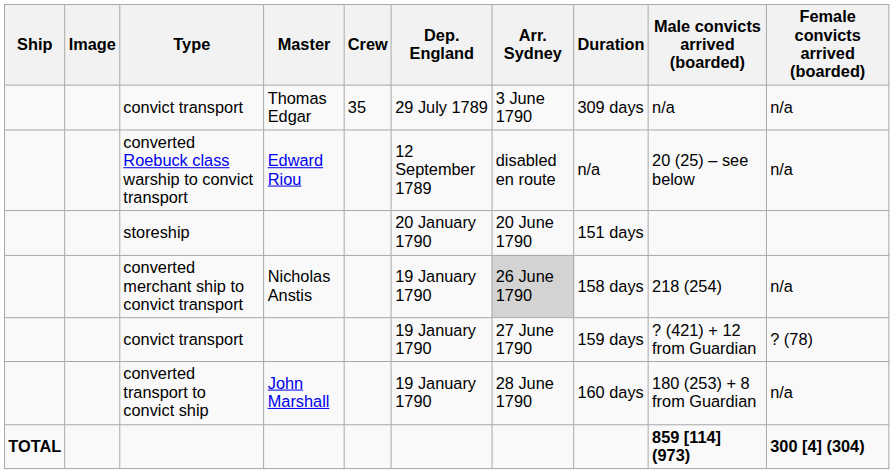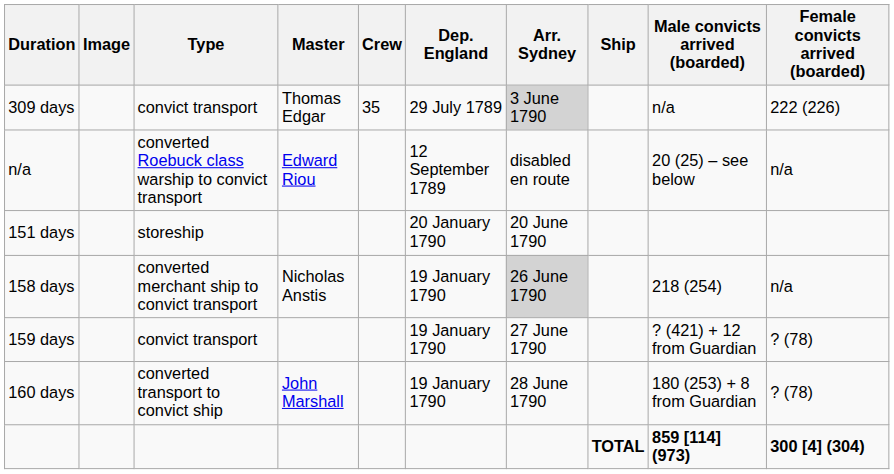columns swapped: Ship <-> Duration
convict transport / Thomas Edgar | Arr. Sydney: no background -> lightgrey background
convict transport / Thomas Edgar | Female convicts arrived (boarded): n/a -> 222 (226)
converted transport to convict ship | Female convicts arrived (boarded): n/a -> ? (78)
